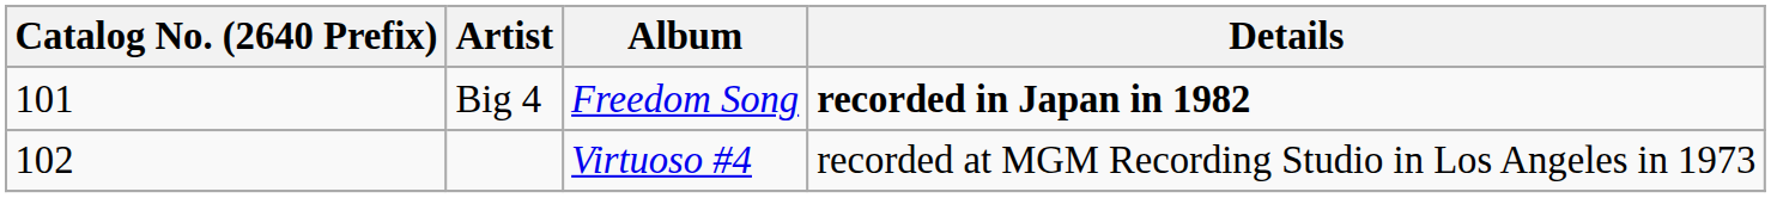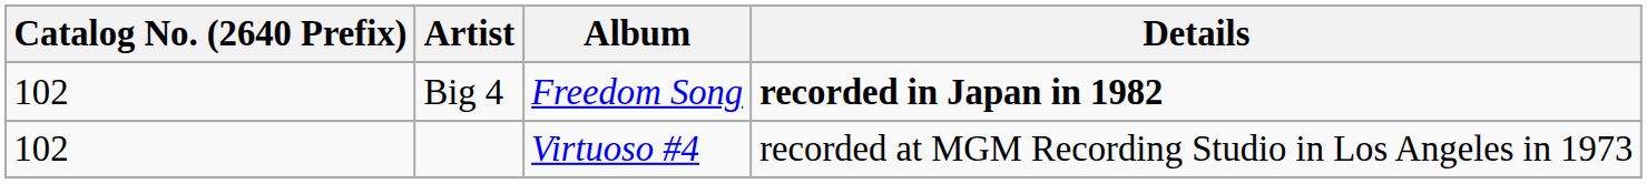Big 4 | Catalog No. (2640 Prefix): 101 -> 102
